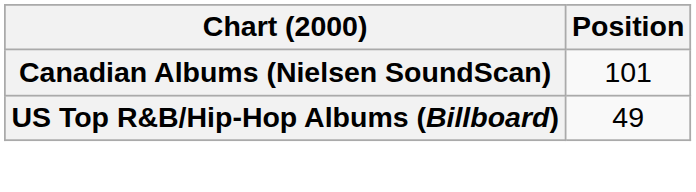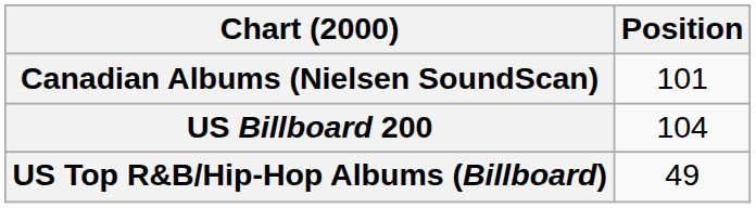+ row: US Billboard 200 | 104
